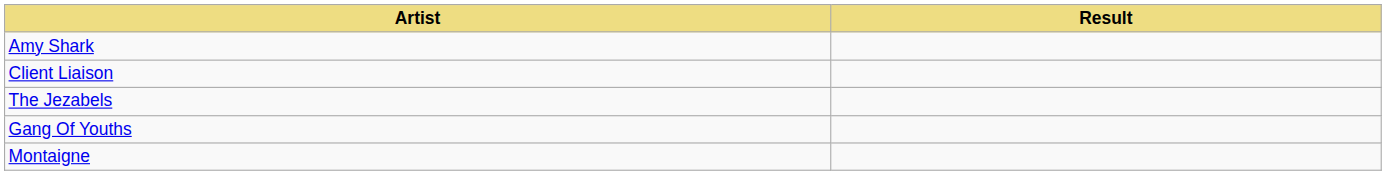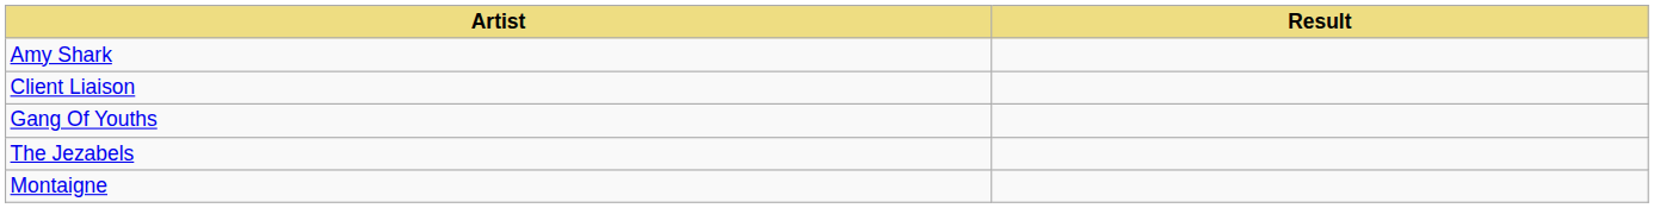rows swapped: Gang Of Youths <-> The Jezabels
